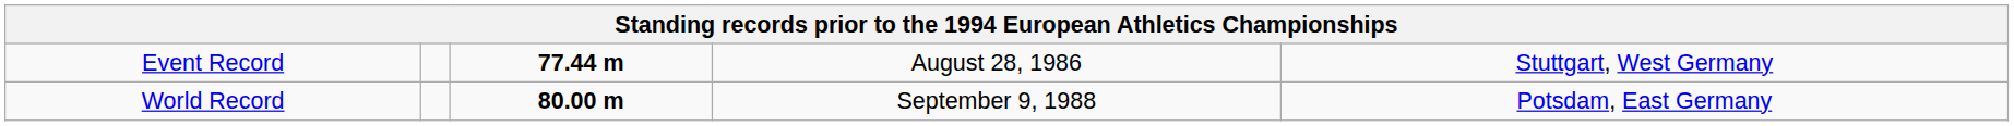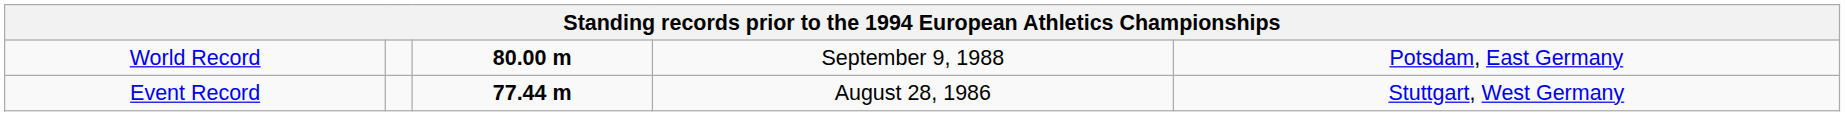rows swapped: World Record <-> Event Record
